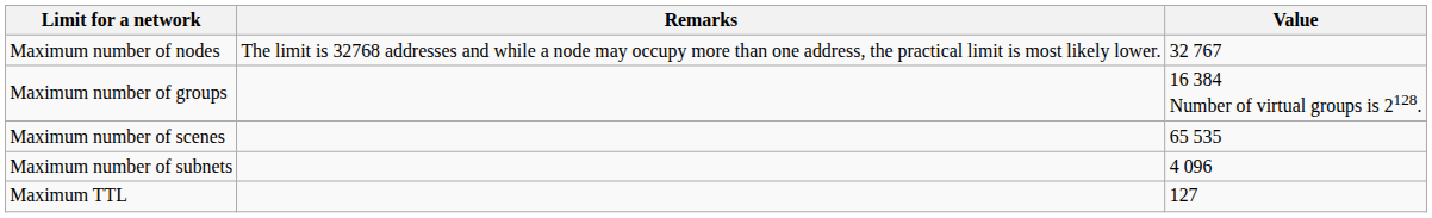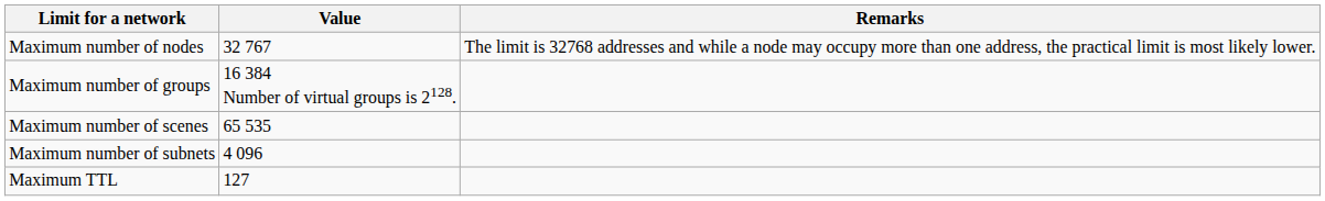columns swapped: Value <-> Remarks
